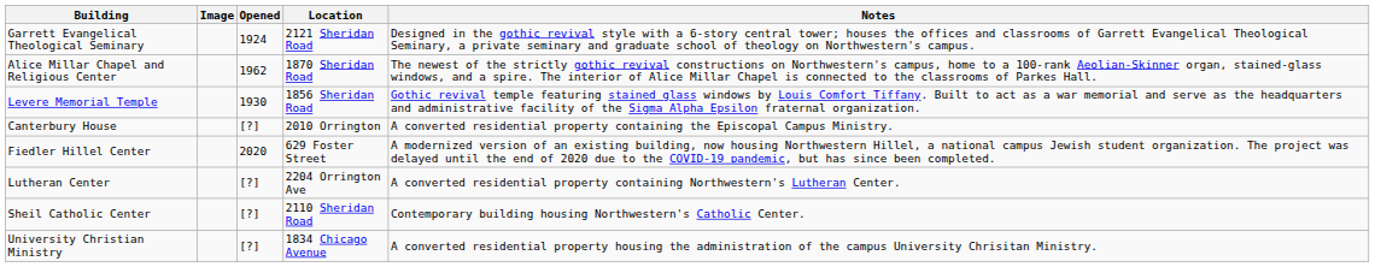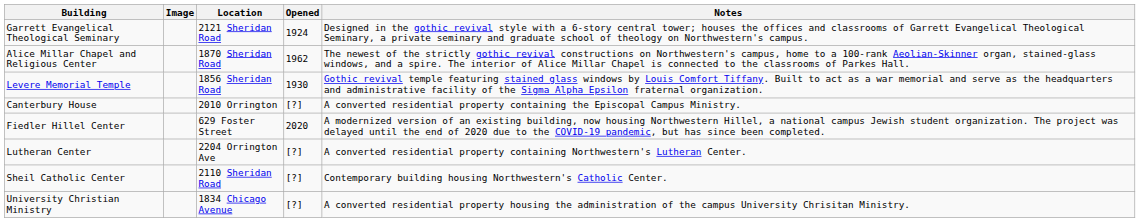columns swapped: Opened <-> Location
